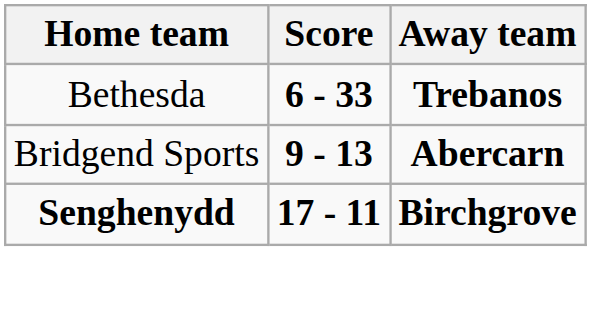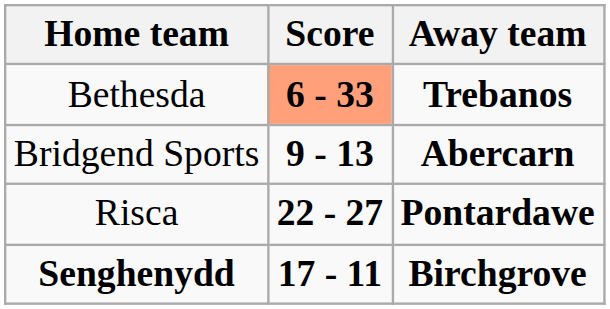Bethesda | Score: no background -> lightsalmon background
+ row: Risca | 22 - 27 | Pontardawe
